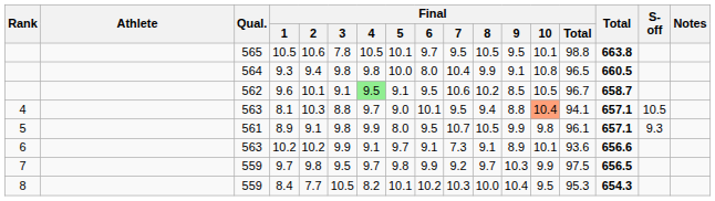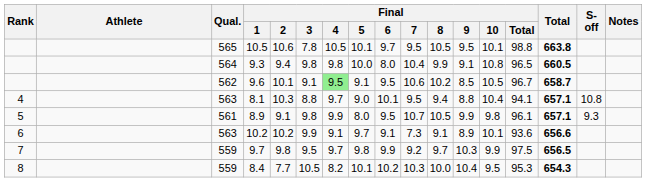8.1 | Final / 10: lightsalmon background -> no background
8.1 | S-off: 10.5 -> 10.8
